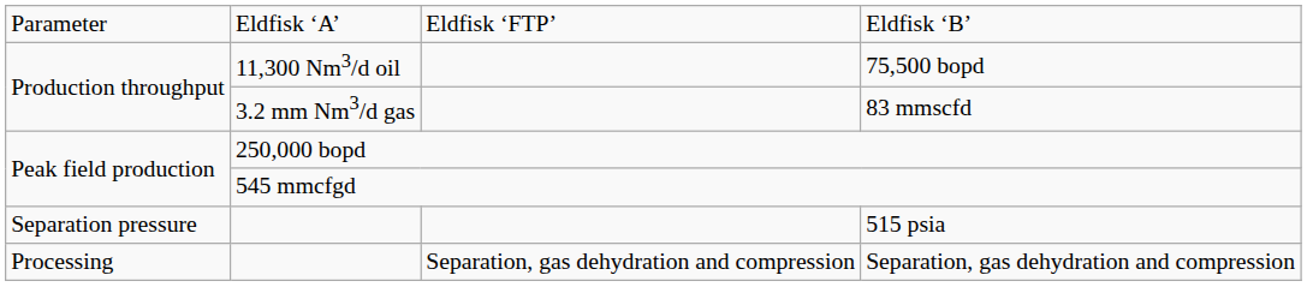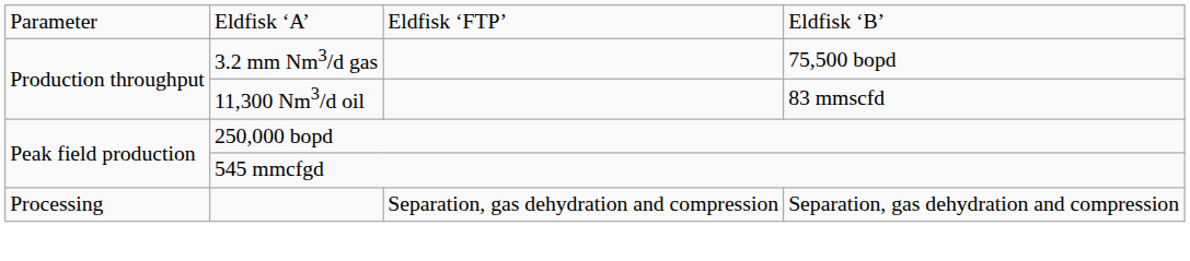75,500 bopd | column 2: 11,300 Nm3/d oil -> 3.2 mm Nm3/d gas
83 mmscfd | column 2: 3.2 mm Nm3/d gas -> 11,300 Nm3/d oil
- row: Separation pressure | 515 psia
